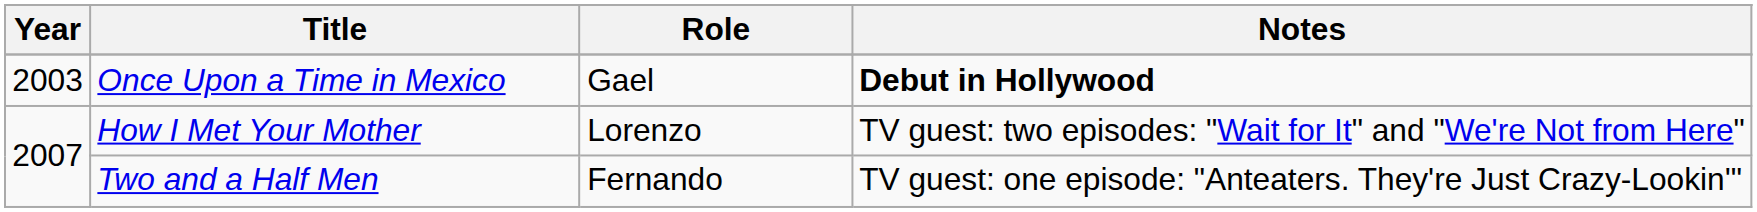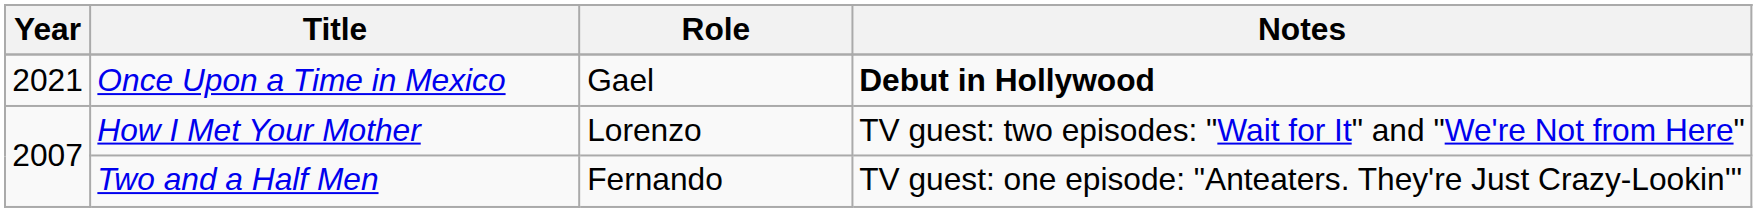Once Upon a Time in Mexico | Year: 2003 -> 2021
